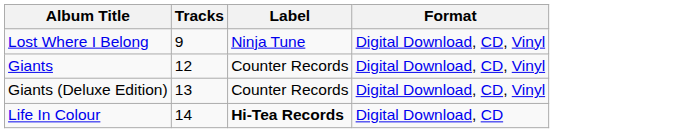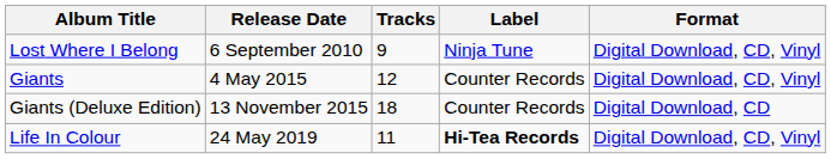+ column: Release Date | 6 September 2010 | 4 May 2015 | 13 November 2015 | 24 May 2019
Giants (Deluxe Edition) | Tracks: 13 -> 18
Giants (Deluxe Edition) | Format: Digital Download, CD, Vinyl -> Digital Download, CD
Life In Colour | Tracks: 14 -> 11
Life In Colour | Format: Digital Download, CD -> Digital Download, CD, Vinyl
